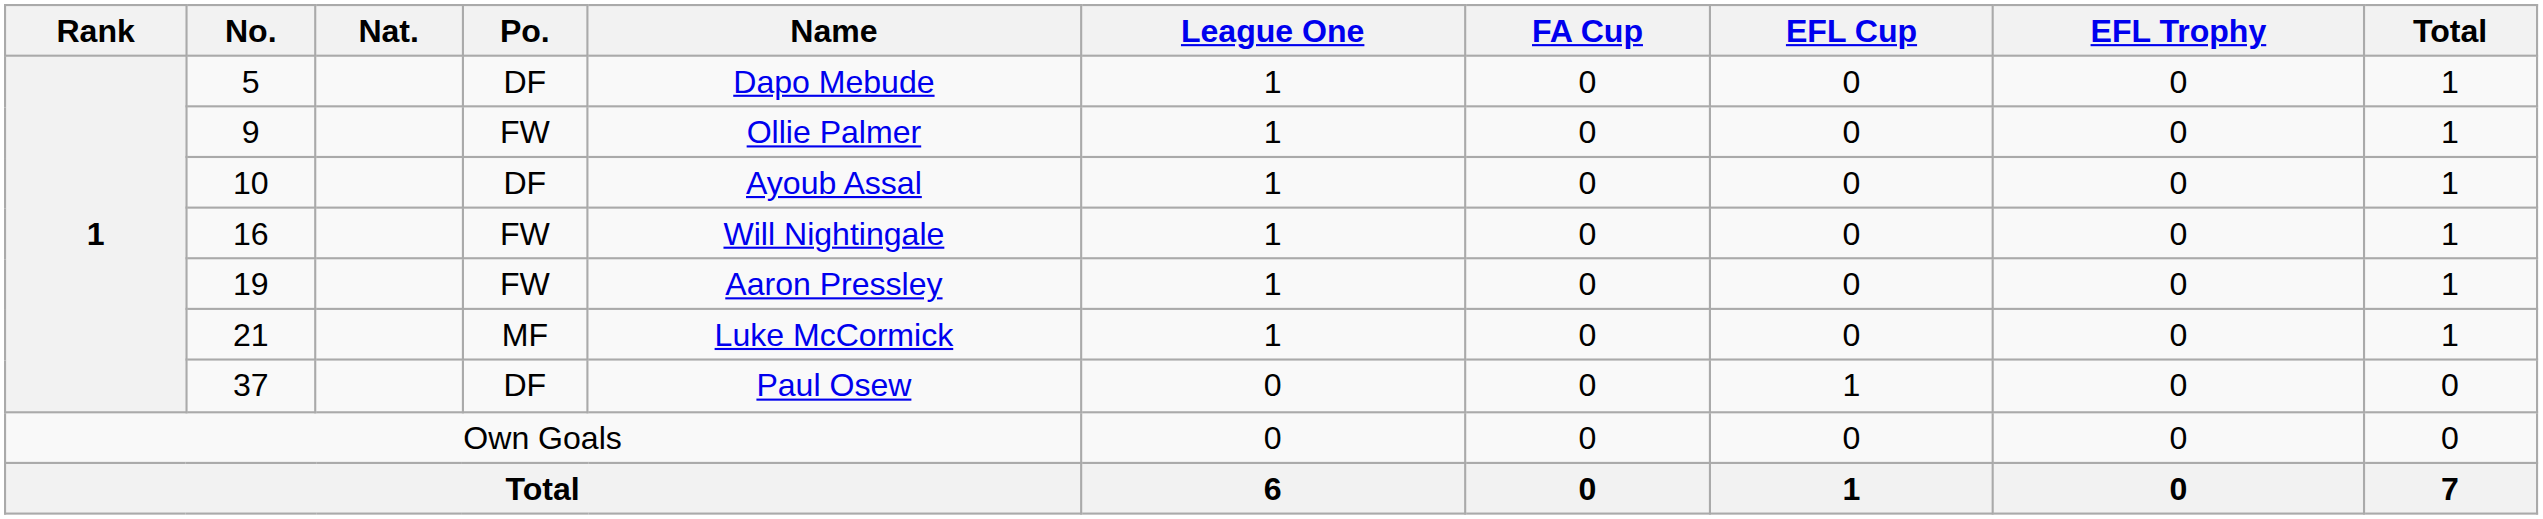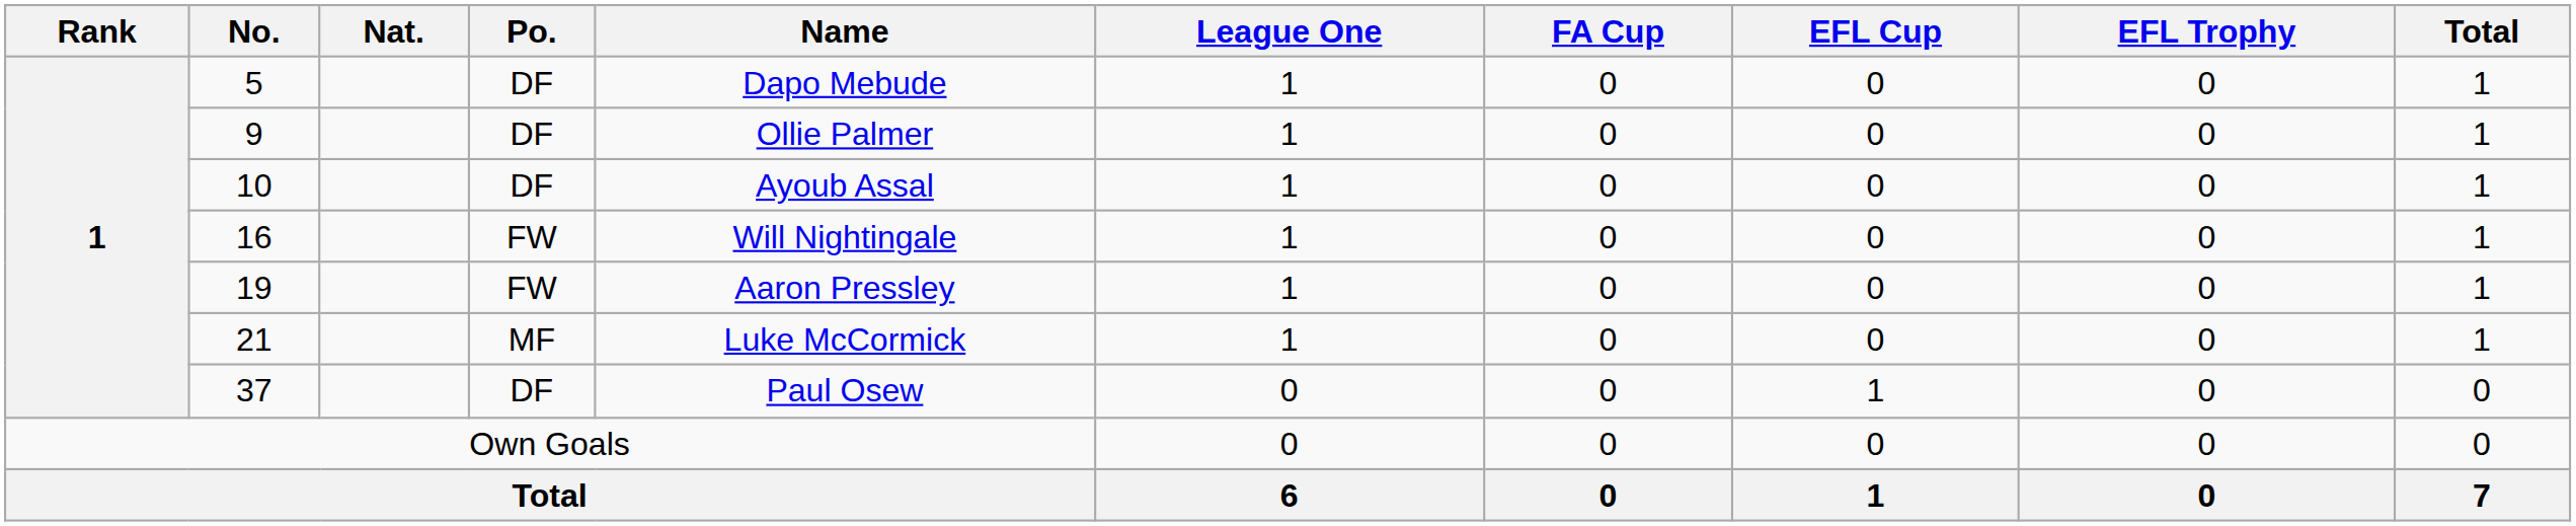9 | Po.: FW -> DF
